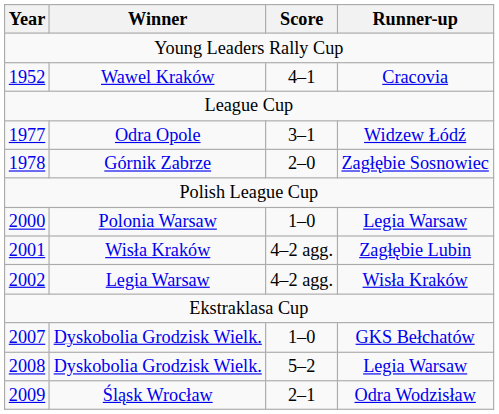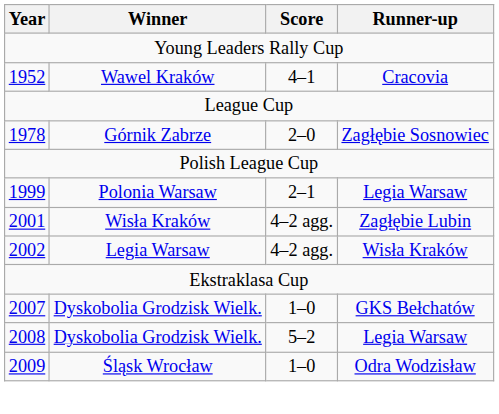- row: 1977 | Odra Opole | 3–1 | Widzew Łódź
Polonia Warsaw | Year: 2000 -> 1999
Polonia Warsaw | Score: 1–0 -> 2–1
Śląsk Wrocław | Score: 2–1 -> 1–0
